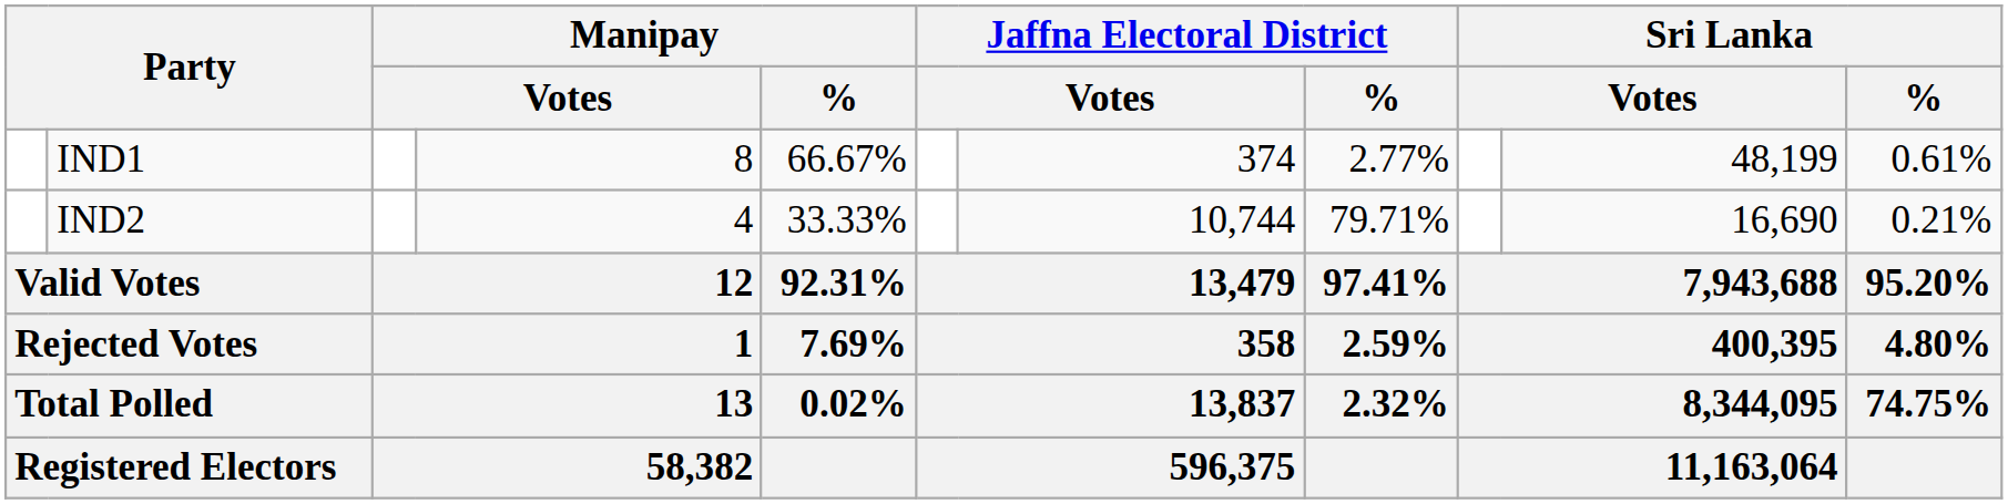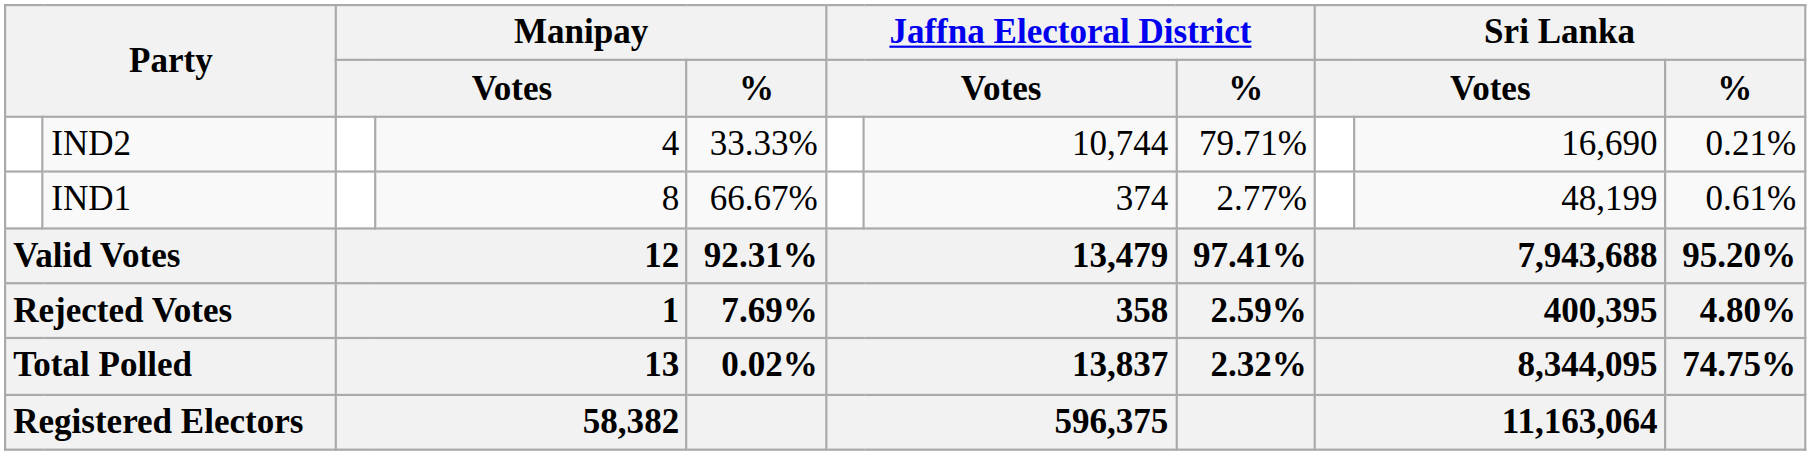rows swapped: IND1 <-> IND2
